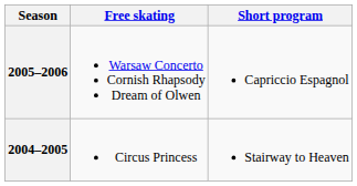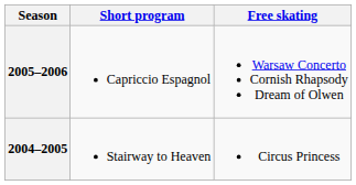columns swapped: Short program <-> Free skating
